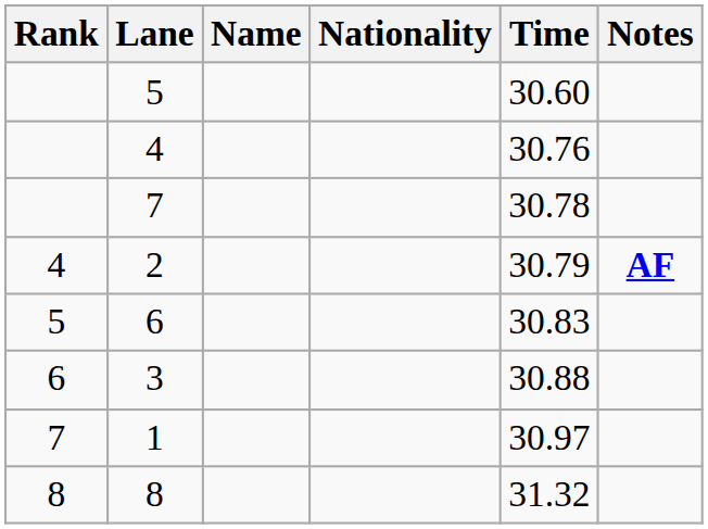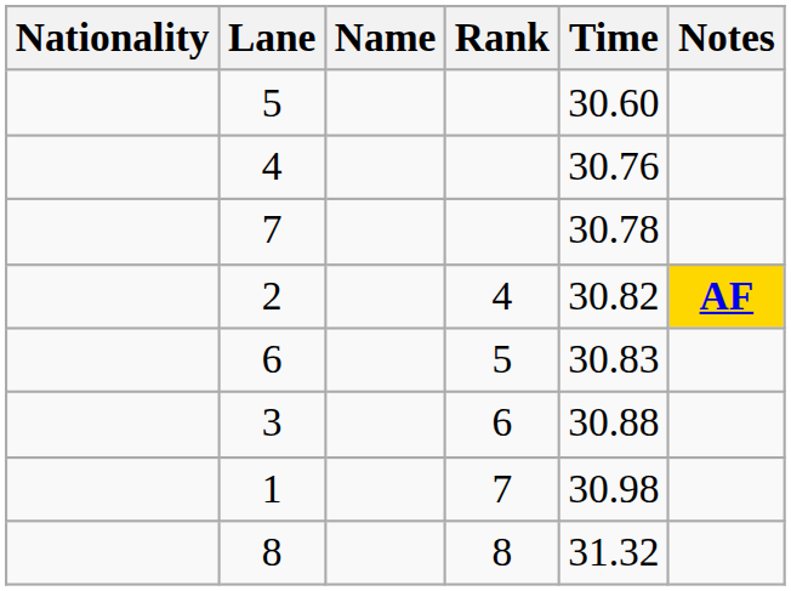columns swapped: Rank <-> Nationality
2 | Time: 30.79 -> 30.82
2 | Notes: no background -> gold background
1 | Time: 30.97 -> 30.98
